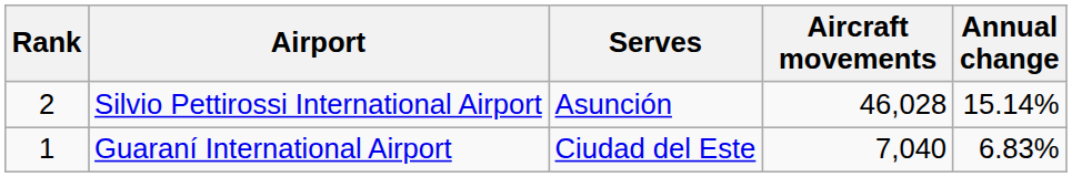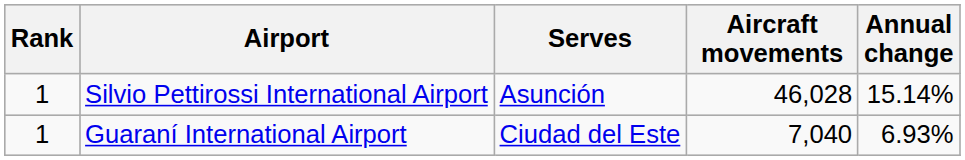Silvio Pettirossi International Airport | Rank: 2 -> 1
Guaraní International Airport | Annual change: 6.83% -> 6.93%
